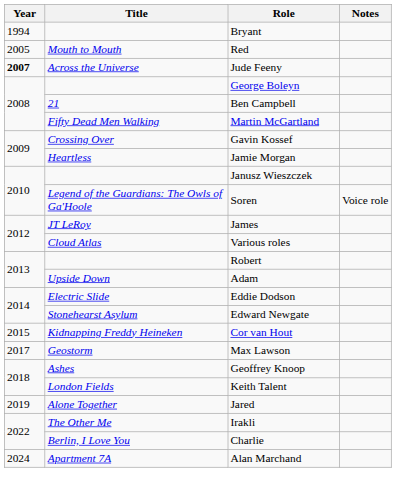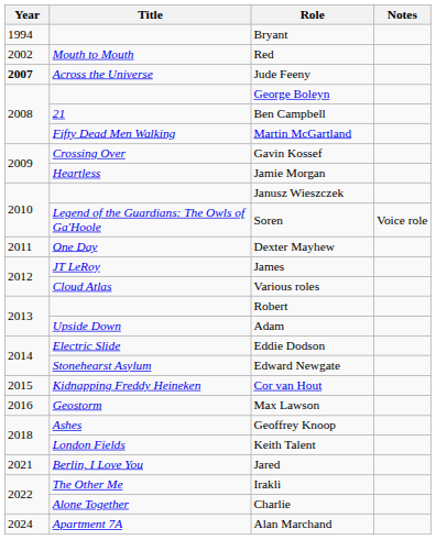Red | Year: 2005 -> 2002
+ row: 2011 | One Day | Dexter Mayhew
Max Lawson | Year: 2017 -> 2016
Jared | Year: 2019 -> 2021
Jared | Title: Alone Together -> Berlin, I Love You
Charlie | Title: Berlin, I Love You -> Alone Together
